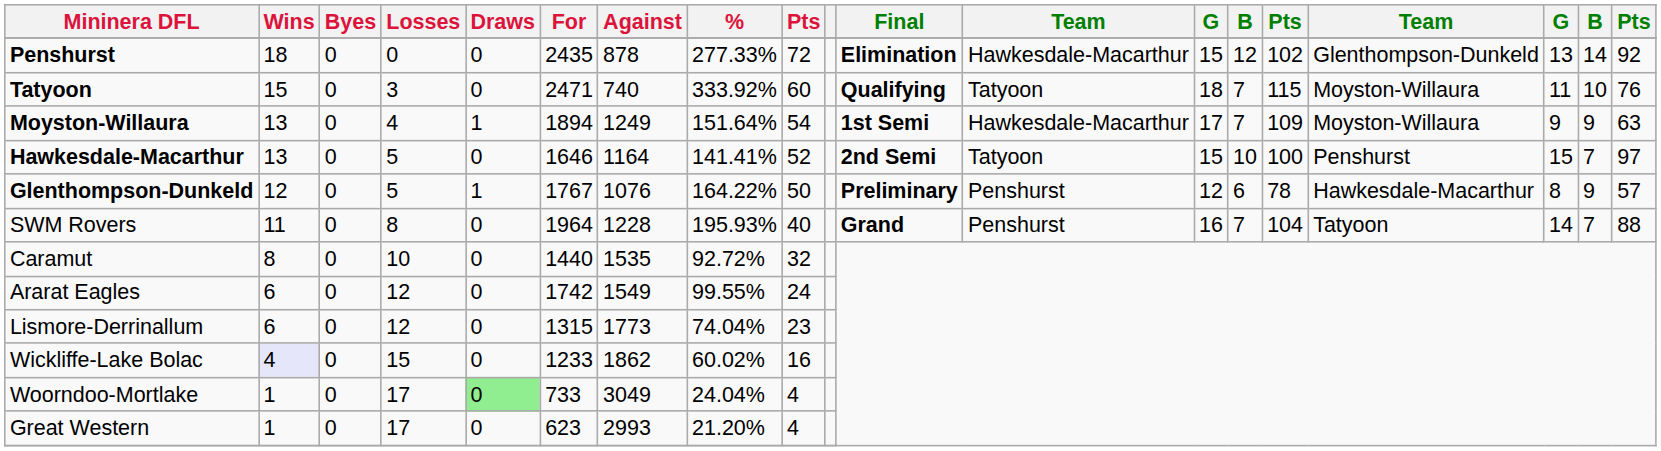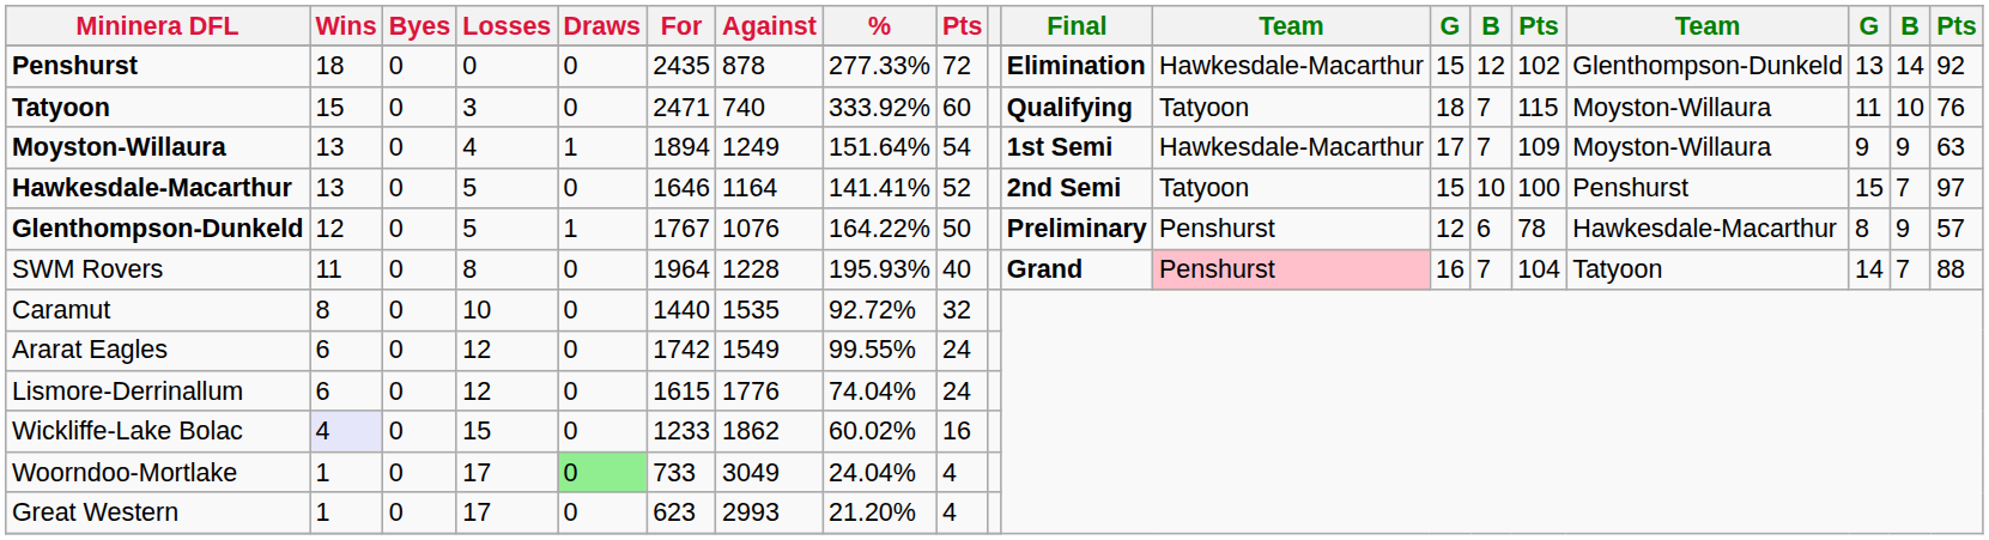SWM Rovers | column 12: no background -> pink background
Lismore-Derrinallum | For: 1315 -> 1615
Lismore-Derrinallum | Against: 1773 -> 1776
Lismore-Derrinallum | column 9: 23 -> 24
